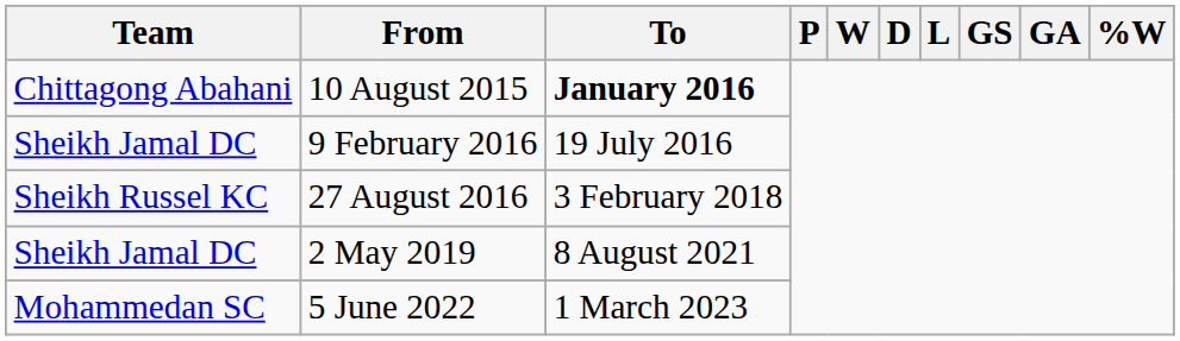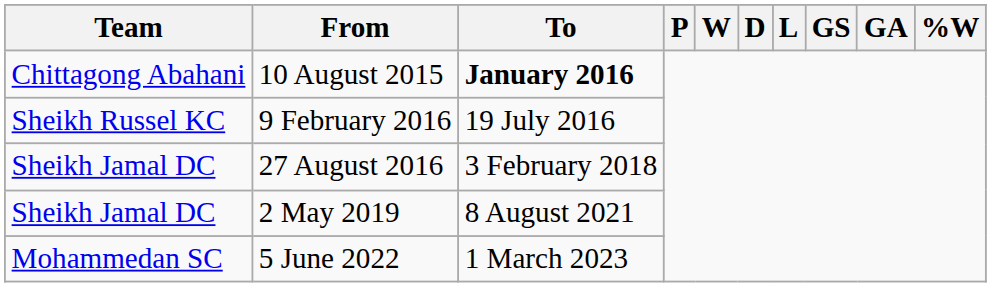9 February 2016 | Team: Sheikh Jamal DC -> Sheikh Russel KC
27 August 2016 | Team: Sheikh Russel KC -> Sheikh Jamal DC
